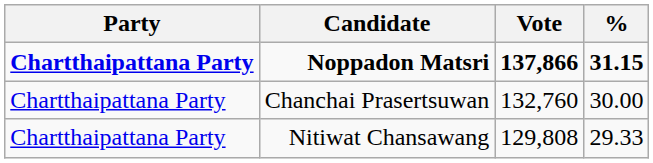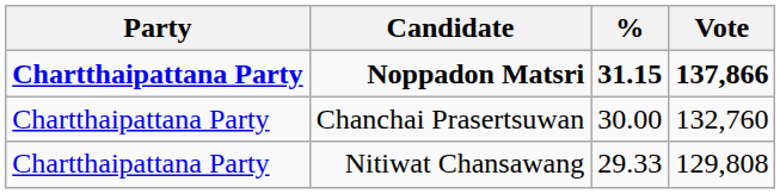columns swapped: Vote <-> %
